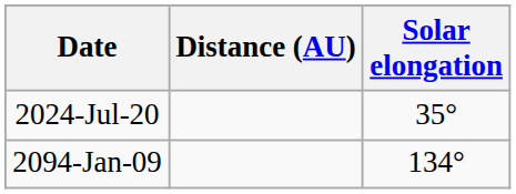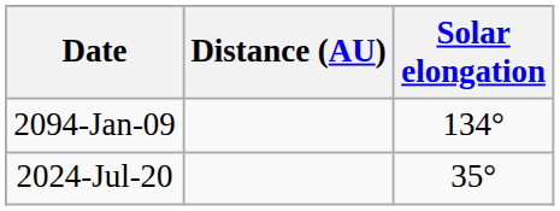rows swapped: 2024-Jul-20 <-> 2094-Jan-09
